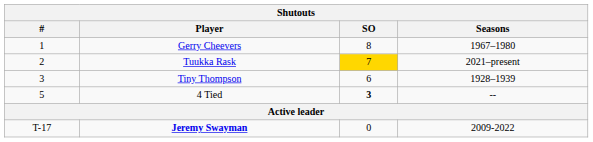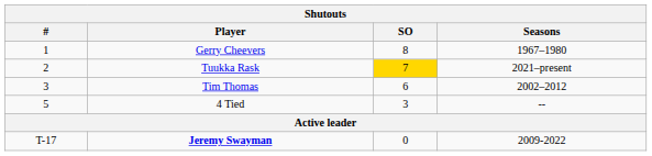- row: 3 | Tiny Thompson | 6 | 1928–1939
+ row: 3 | Tim Thomas | 6 | 2002–2012
4 Tied | SO: bold -> normal
